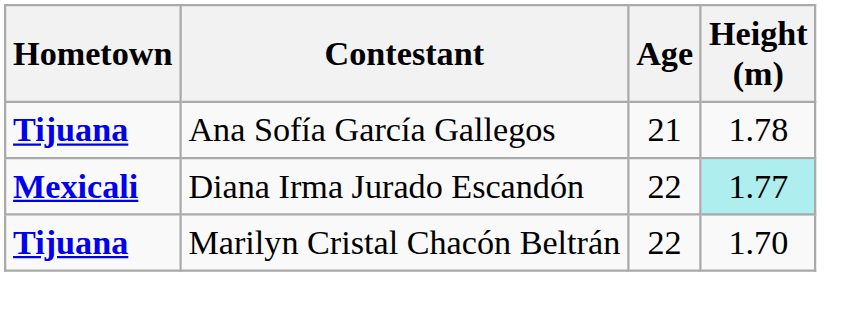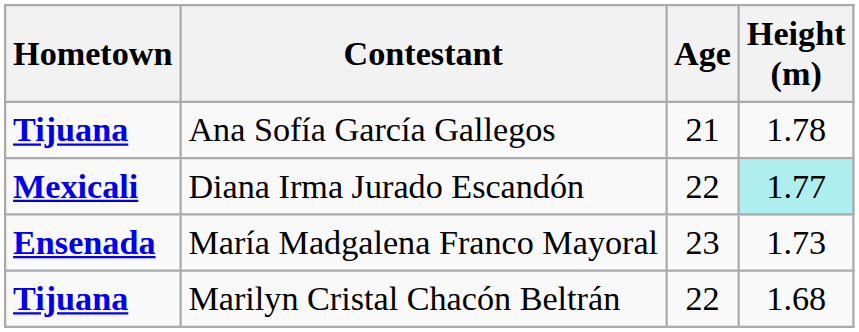+ row: Ensenada | María Madgalena Franco Mayoral | 23 | 1.73
Marilyn Cristal Chacón Beltrán | Height (m): 1.70 -> 1.68
